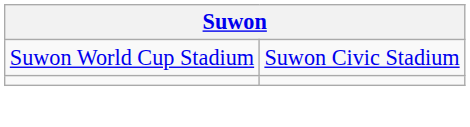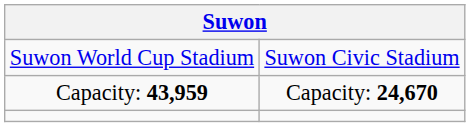+ row: Capacity: 43,959 | Capacity: 24,670
